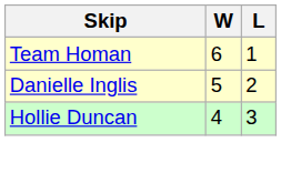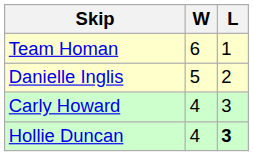+ row: Carly Howard | 4 | 3
Hollie Duncan | L: normal -> bold
